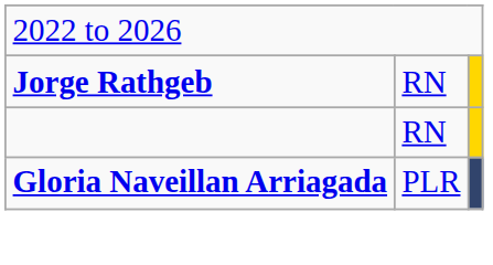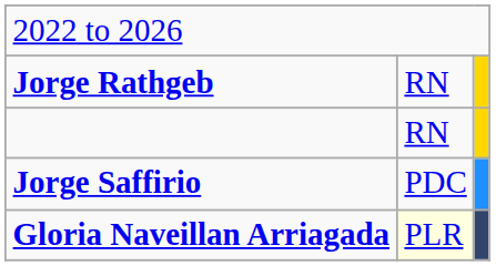+ row: Jorge Saffirio | PDC
Gloria Naveillan Arriagada | column 2: no background -> lightyellow background
